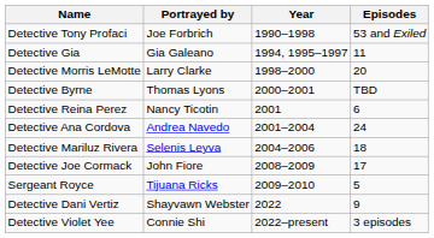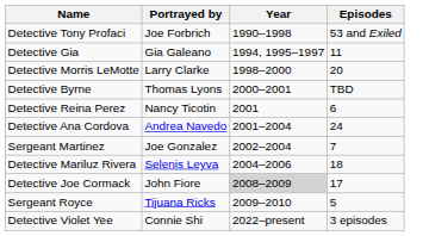+ row: Sergeant Martinez | Joe Gonzalez | 2002–2004 | 7
Detective Joe Cormack | Year: no background -> lightgrey background
- row: Detective Dani Vertiz | Shayvawn Webster | 2022 | 9
